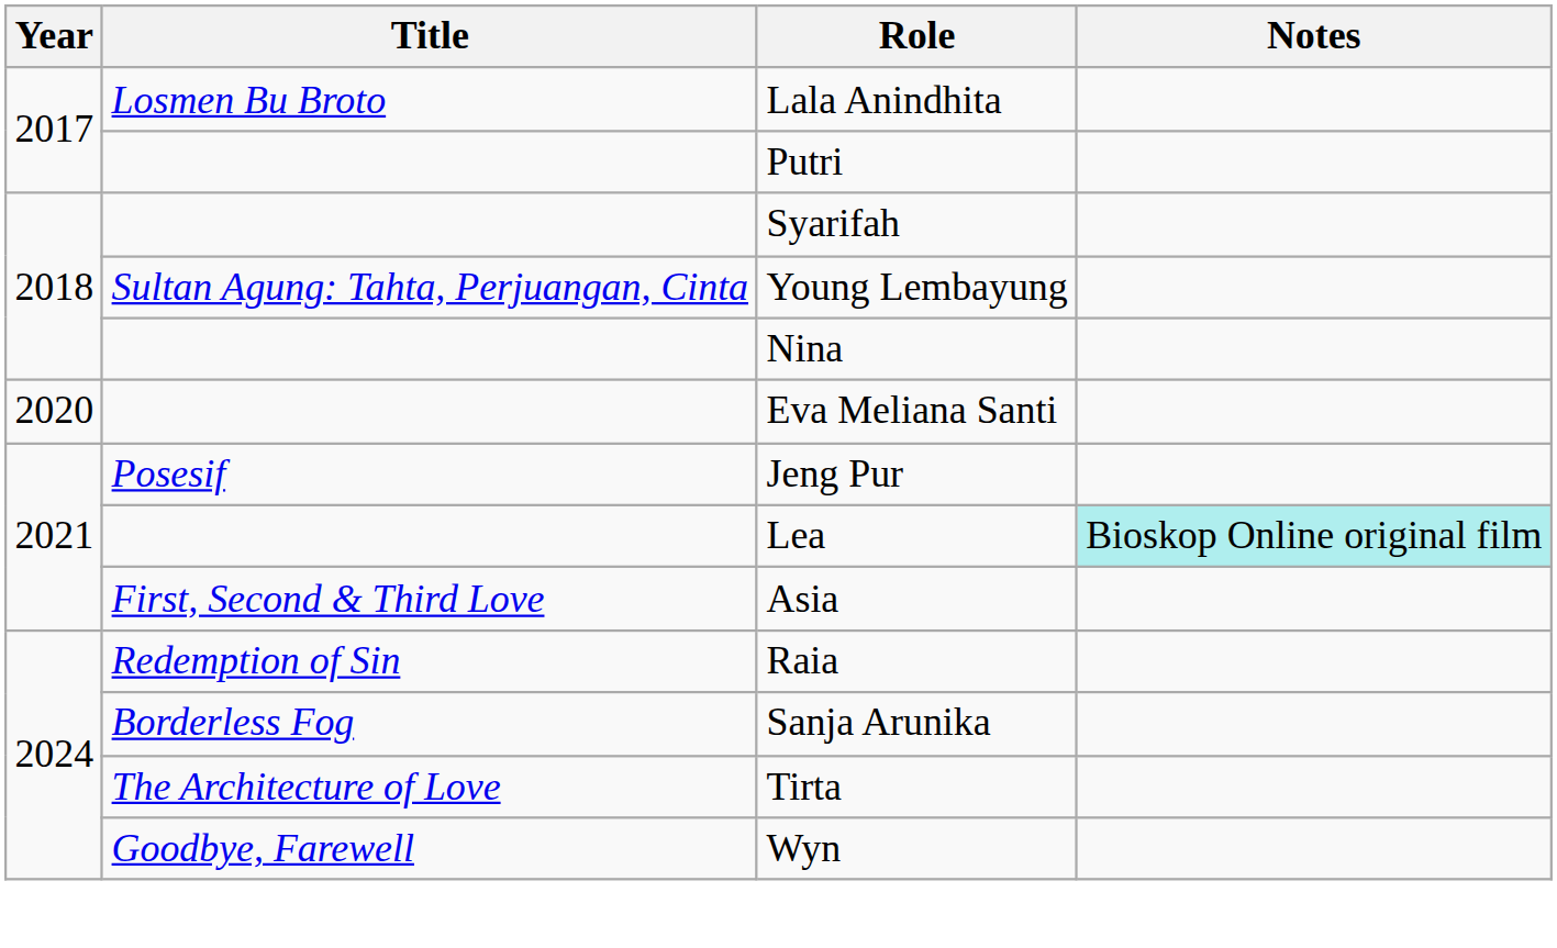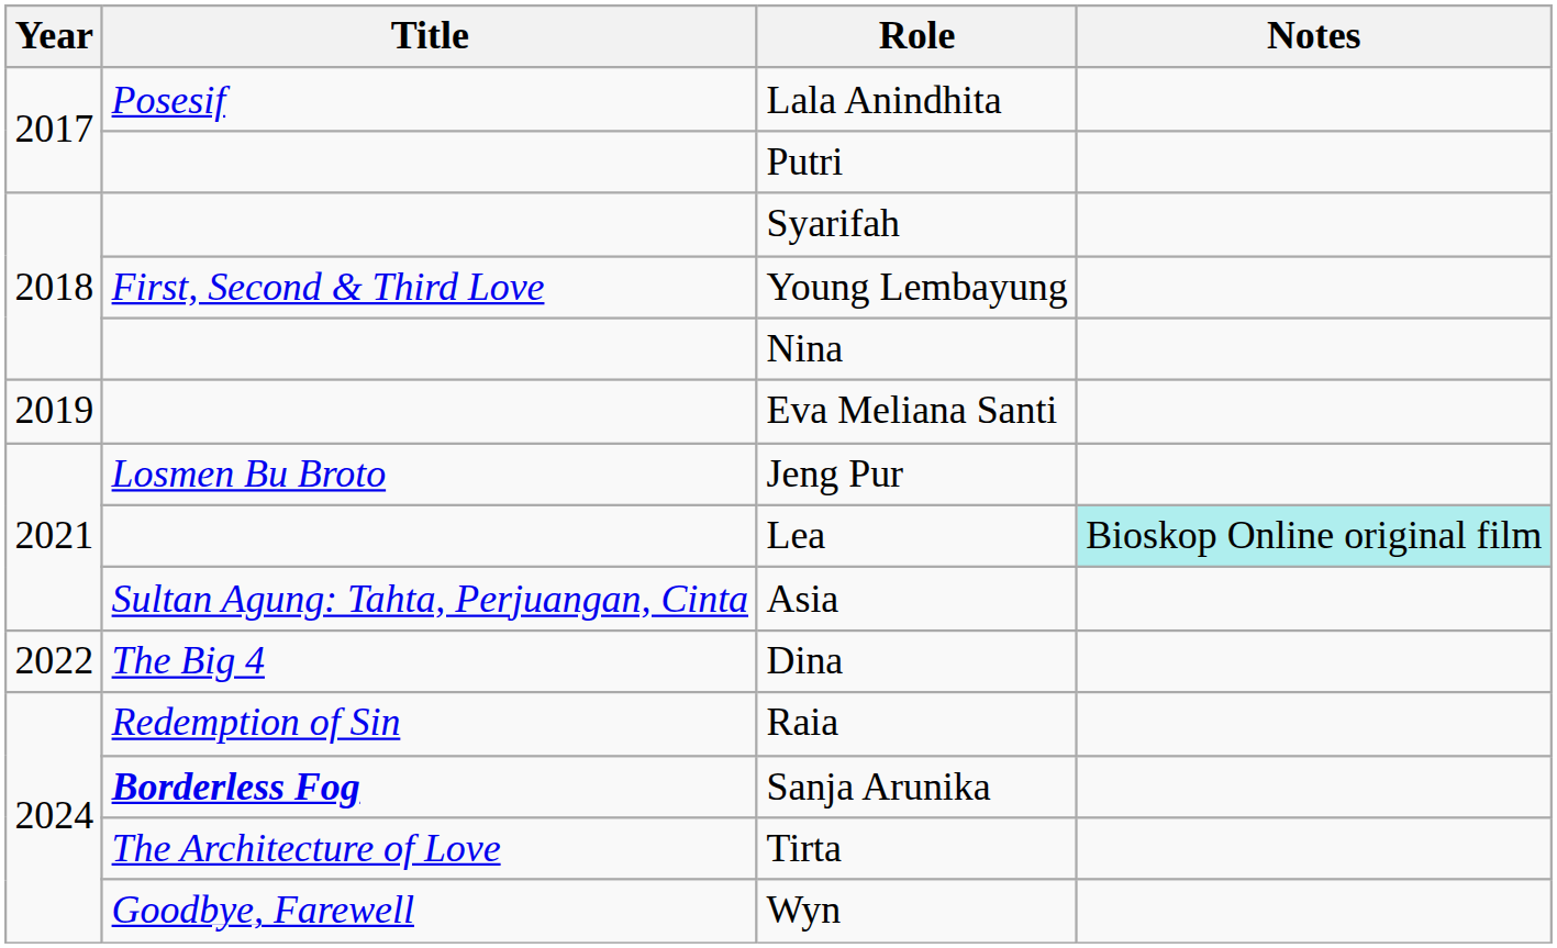Lala Anindhita | Title: Losmen Bu Broto -> Posesif
Young Lembayung | Title: Sultan Agung: Tahta, Perjuangan, Cinta -> First, Second & Third Love
Eva Meliana Santi | Year: 2020 -> 2019
Jeng Pur | Title: Posesif -> Losmen Bu Broto
Asia | Title: First, Second & Third Love -> Sultan Agung: Tahta, Perjuangan, Cinta
+ row: 2022 | The Big 4 | Dina
Sanja Arunika | Title: normal -> bold
